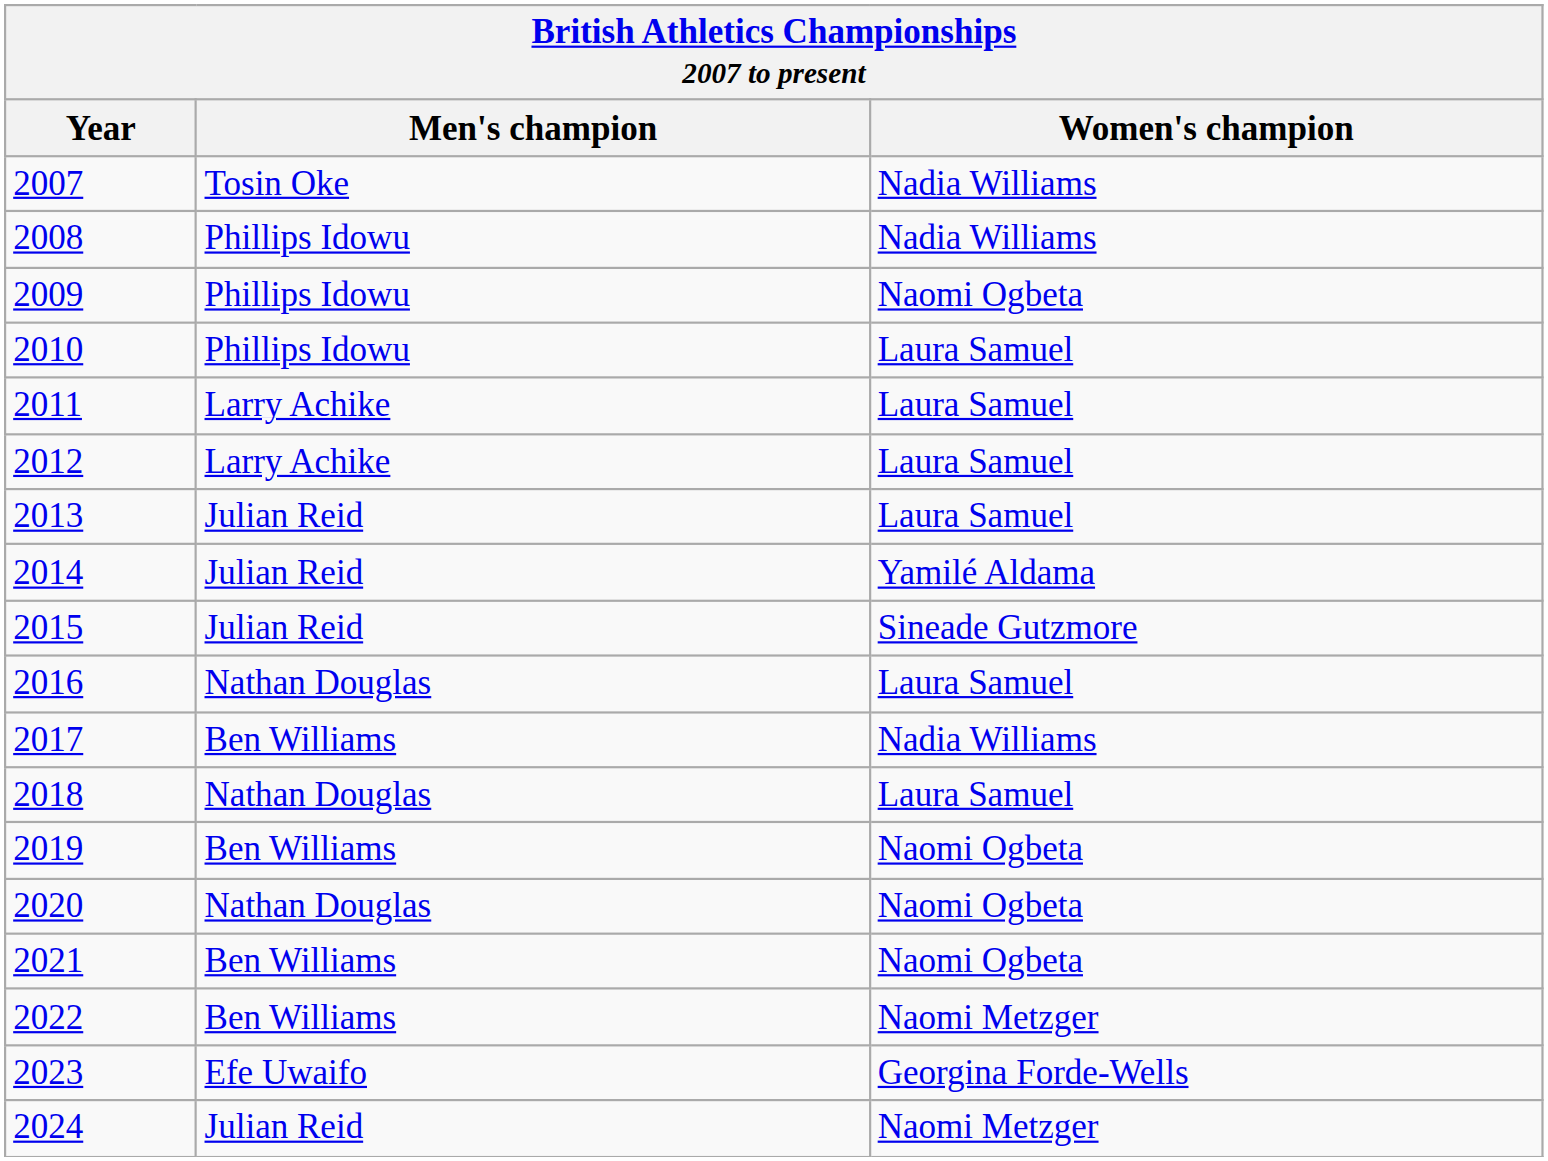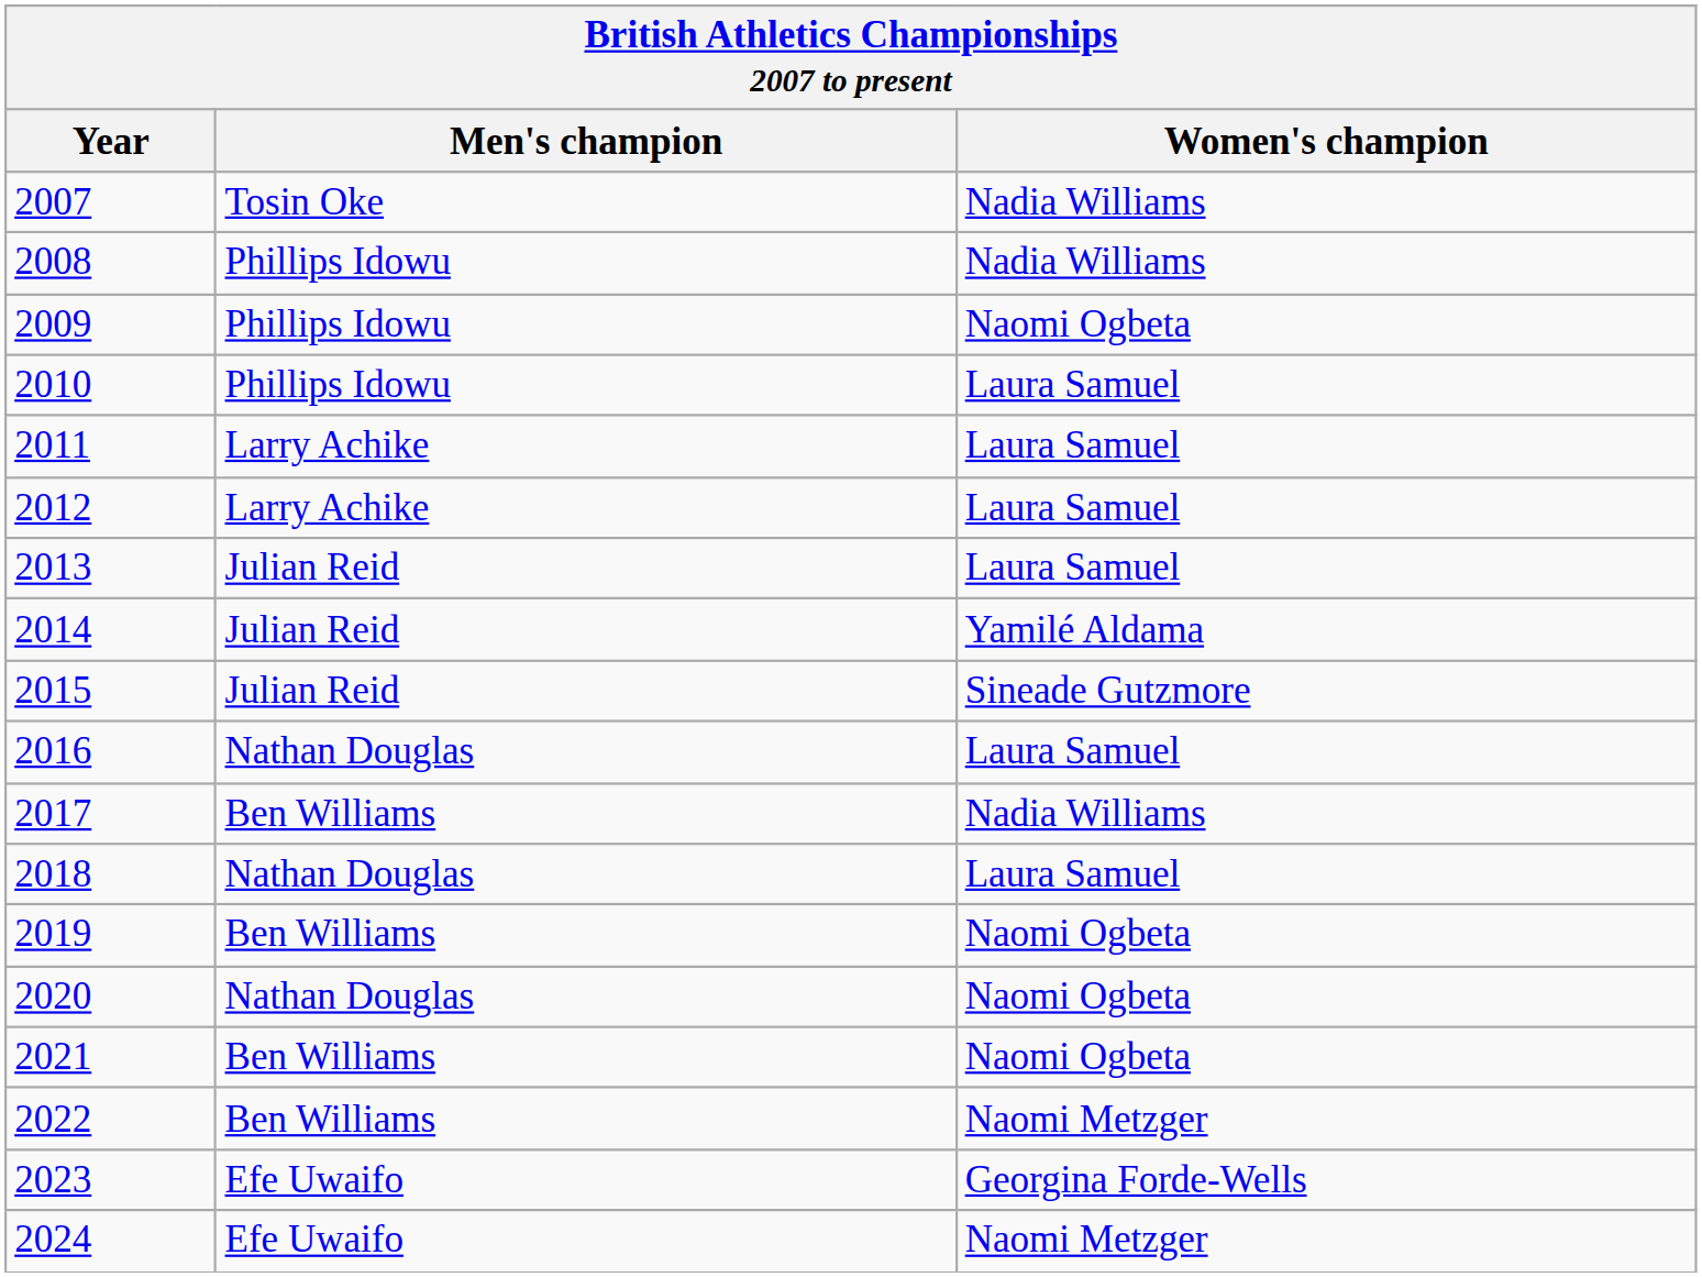2024 | Men's champion: Julian Reid -> Efe Uwaifo
